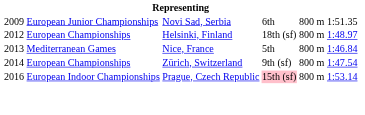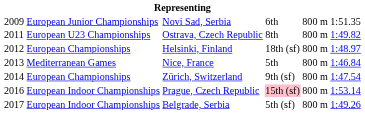+ row: 2011 | European U23 Championships | Ostrava, Czech Republic | 8th | 800 m | 1:49.82
+ row: 2017 | European Indoor Championships | Belgrade, Serbia | 5th (sf) | 800 m | 1:49.26
